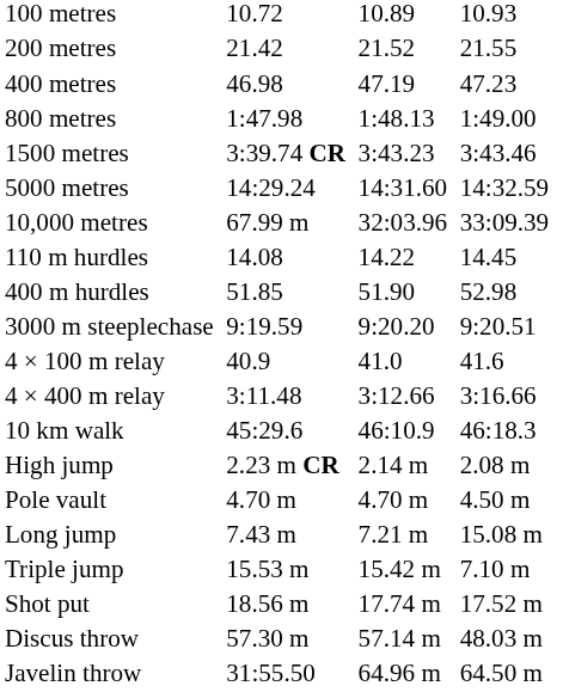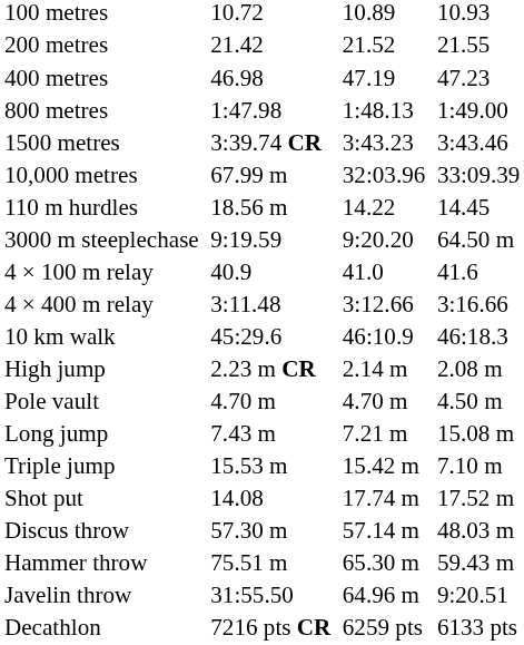- row: 5000 metres | 14:29.24 | 14:31.60 | 14:32.59
110 m hurdles | column 3: 14.08 -> 18.56 m
- row: 400 m hurdles | 51.85 | 51.90 | 52.98
3000 m steeplechase | column 7: 9:20.51 -> 64.50 m
Shot put | column 3: 18.56 m -> 14.08
+ row: Hammer throw | 75.51 m | 65.30 m | 59.43 m
Javelin throw | column 7: 64.50 m -> 9:20.51
+ row: Decathlon | 7216 pts CR | 6259 pts | 6133 pts
